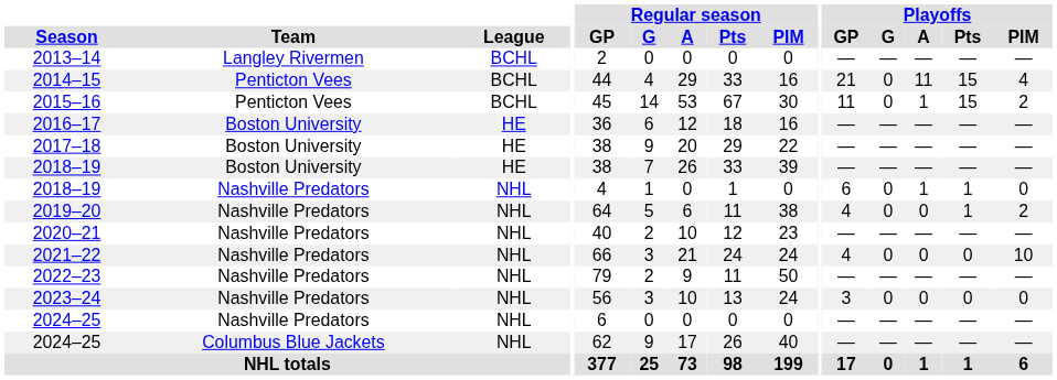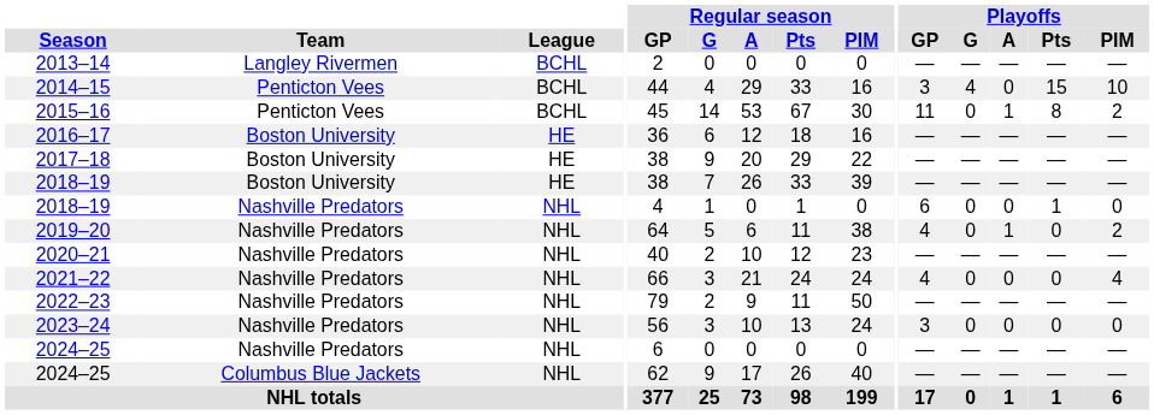2014–15 | Playoffs / GP: 21 -> 3
2014–15 | Playoffs / G: 0 -> 4
2014–15 | Playoffs / A: 11 -> 0
2014–15 | Playoffs / PIM: 4 -> 10
2015–16 | Playoffs / Pts: 15 -> 8
2018–19 / Nashville Predators | Playoffs / A: 1 -> 0
2019–20 | Playoffs / A: 0 -> 1
2019–20 | Playoffs / Pts: 1 -> 0
2021–22 | Playoffs / PIM: 10 -> 4
